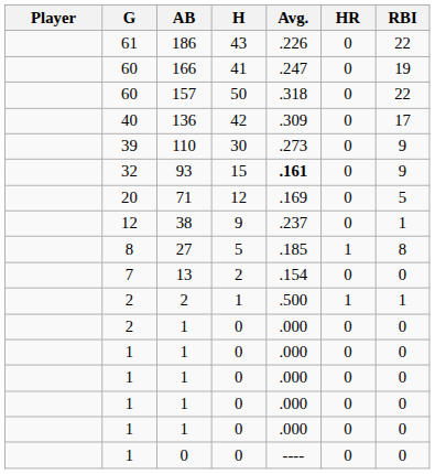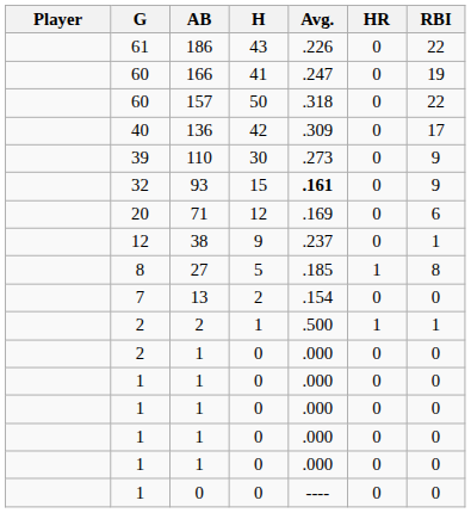71 | RBI: 5 -> 6
